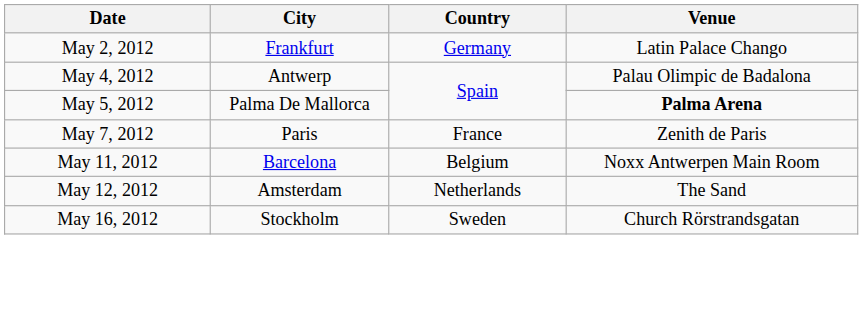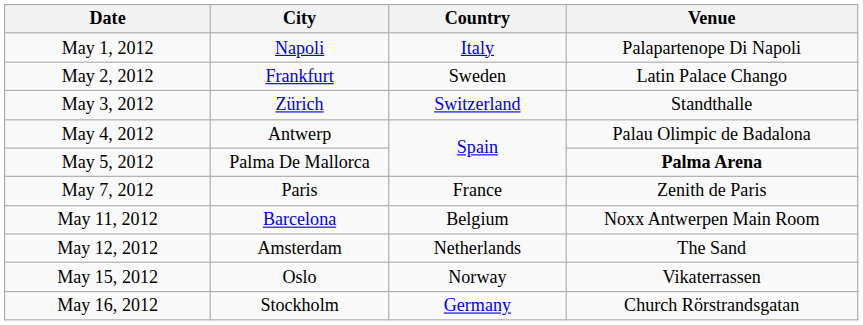+ row: May 1, 2012 | Napoli | Italy | Palapartenope Di Napoli
May 2, 2012 | Country: Germany -> Sweden
+ row: May 3, 2012 | Zürich | Switzerland | Standthalle
+ row: May 15, 2012 | Oslo | Norway | Vikaterrassen
May 16, 2012 | Country: Sweden -> Germany
